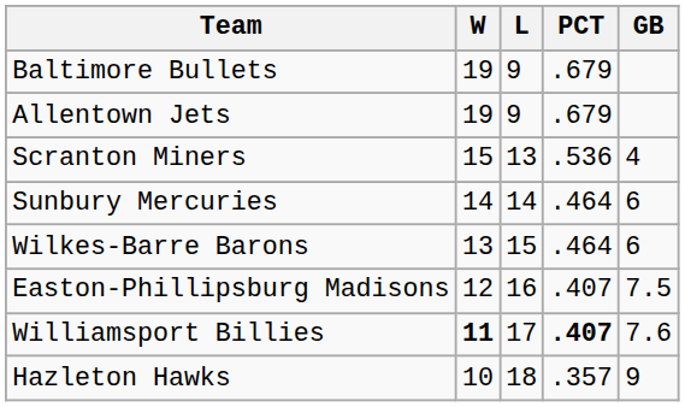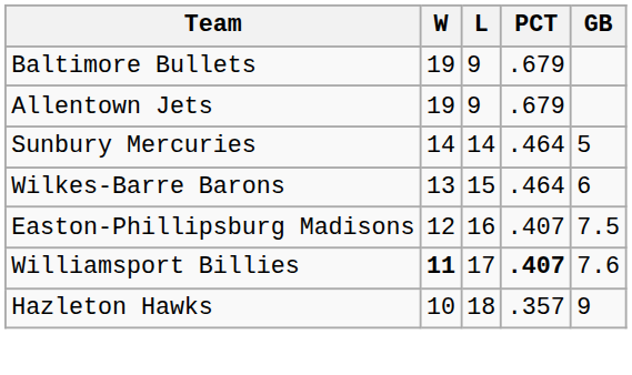- row: Scranton Miners | 15 | 13 | .536 | 4
Sunbury Mercuries | GB: 6 -> 5
